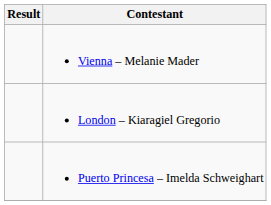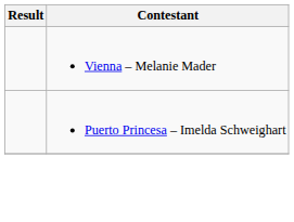- row: London – Kiaragiel Gregorio
